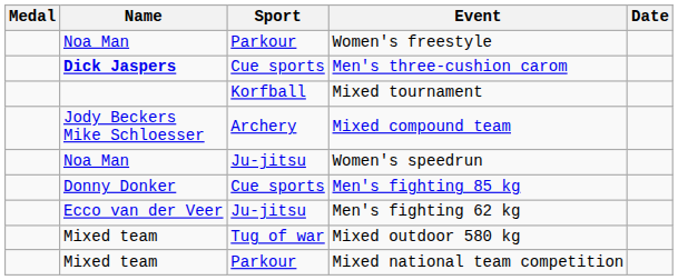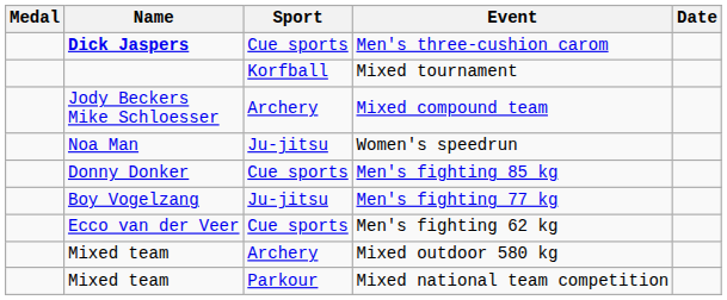- row: Noa Man | Parkour | Women's freestyle
+ row: Boy Vogelzang | Ju-jitsu | Men's fighting 77 kg
Men's fighting 62 kg | Sport: Ju-jitsu -> Cue sports
Mixed outdoor 580 kg | Sport: Tug of war -> Archery
